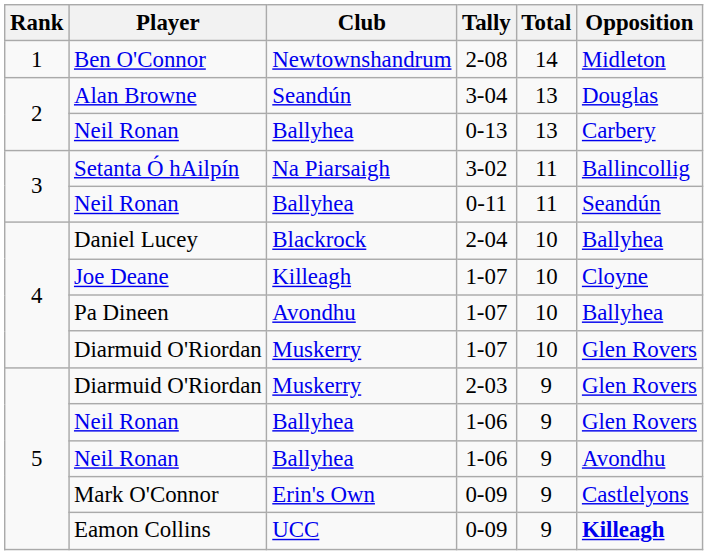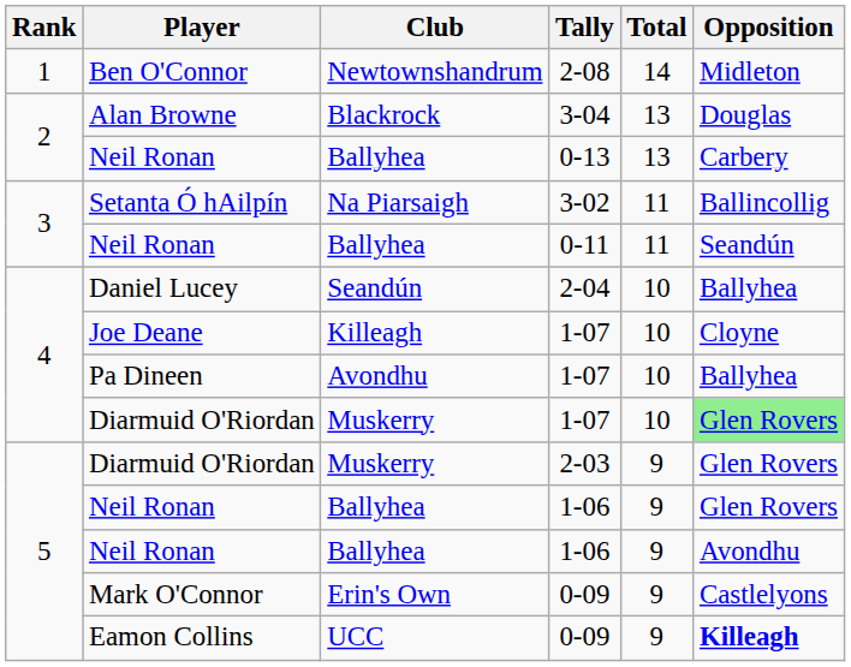Alan Browne | Club: Seandún -> Blackrock
Daniel Lucey | Club: Blackrock -> Seandún
Diarmuid O'Riordan / 1-07 | Opposition: no background -> lightgreen background
